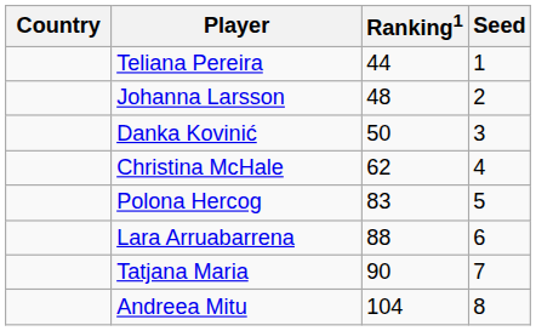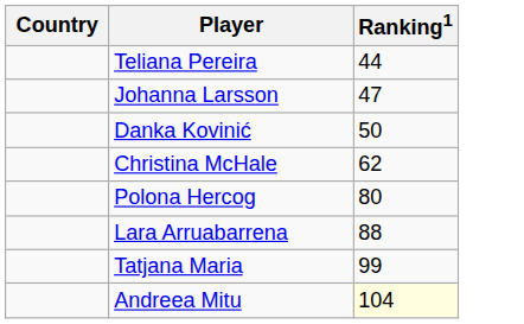- column: Seed | 1 | 2 | 3 | 4 | 5 | 6 | 7 | 8
Johanna Larsson | Ranking1: 48 -> 47
Polona Hercog | Ranking1: 83 -> 80
Tatjana Maria | Ranking1: 90 -> 99
Andreea Mitu | Ranking1: no background -> lightyellow background
